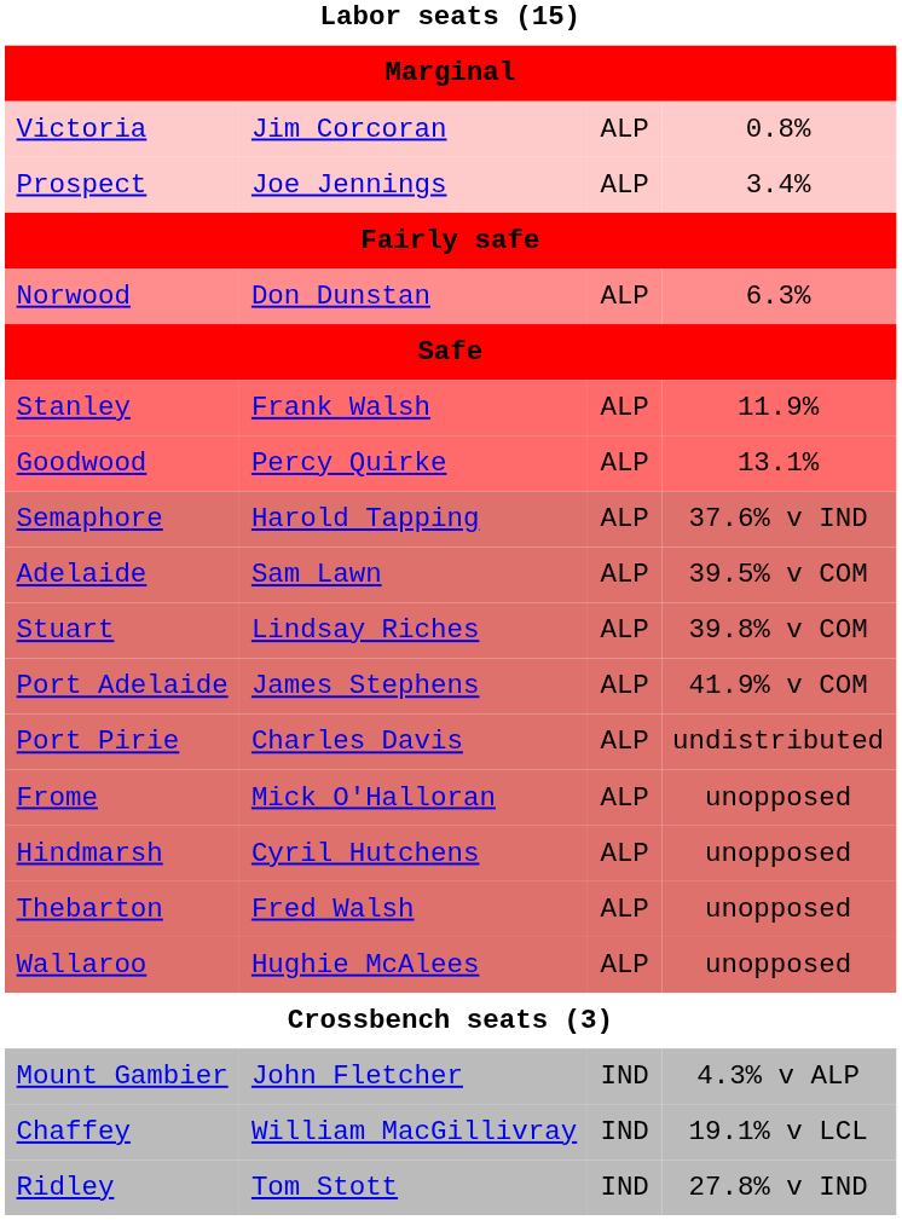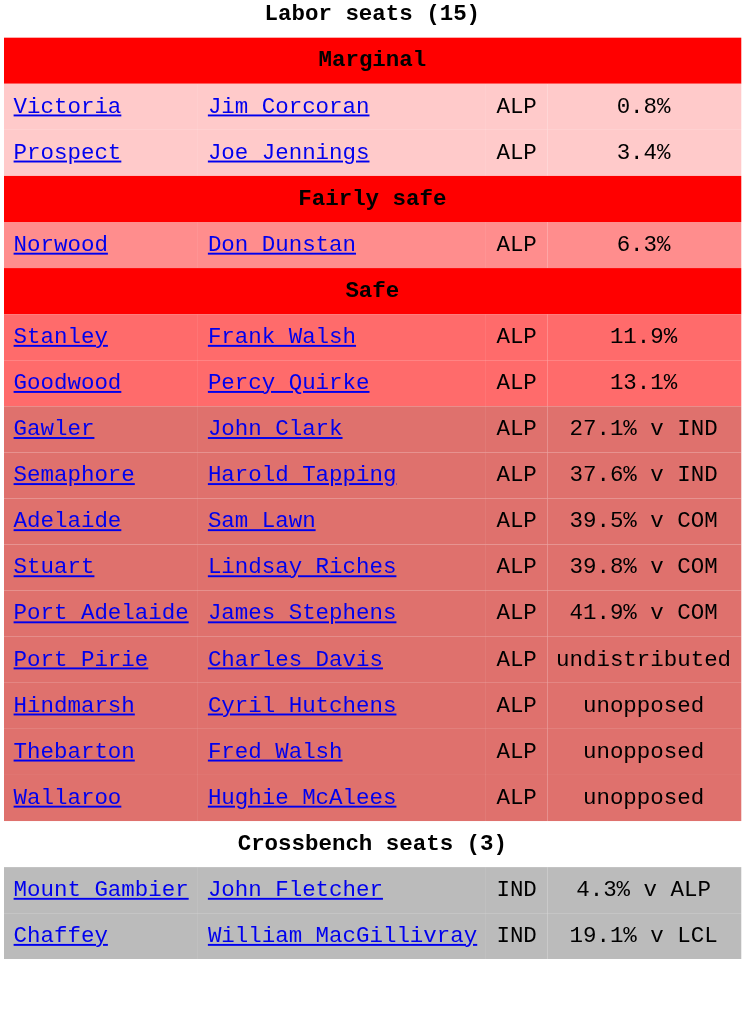+ row: Gawler | John Clark | ALP | 27.1% v IND
- row: Frome | Mick O'Halloran | ALP | unopposed
- row: Ridley | Tom Stott | IND | 27.8% v IND
